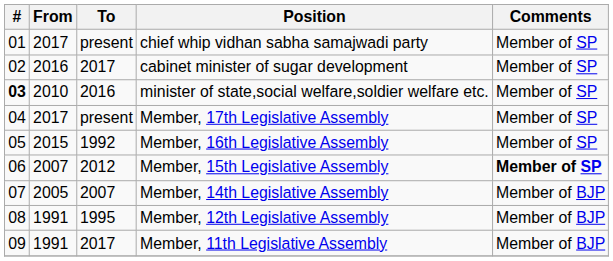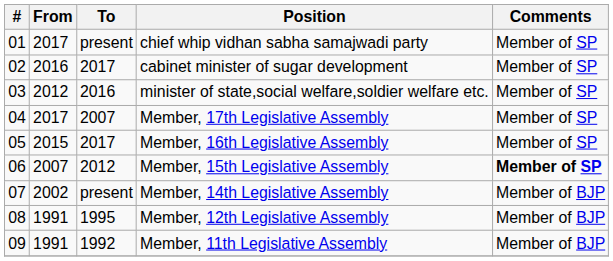minister of state,social welfare,soldier welfare etc. | #: bold -> normal
minister of state,social welfare,soldier welfare etc. | From: 2010 -> 2012
Member, 17th Legislative Assembly | To: present -> 2007
Member, 16th Legislative Assembly | To: 1992 -> 2017
Member, 14th Legislative Assembly | From: 2005 -> 2002
Member, 14th Legislative Assembly | To: 2007 -> present
Member, 11th Legislative Assembly | To: 2017 -> 1992
